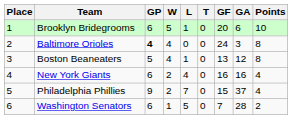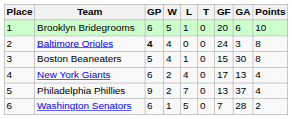Boston Beaneaters | GF: 13 -> 15
Boston Beaneaters | GA: 12 -> 30
New York Giants | GF: 16 -> 17
New York Giants | GA: 16 -> 13
Philadelphia Phillies | GF: 15 -> 13
